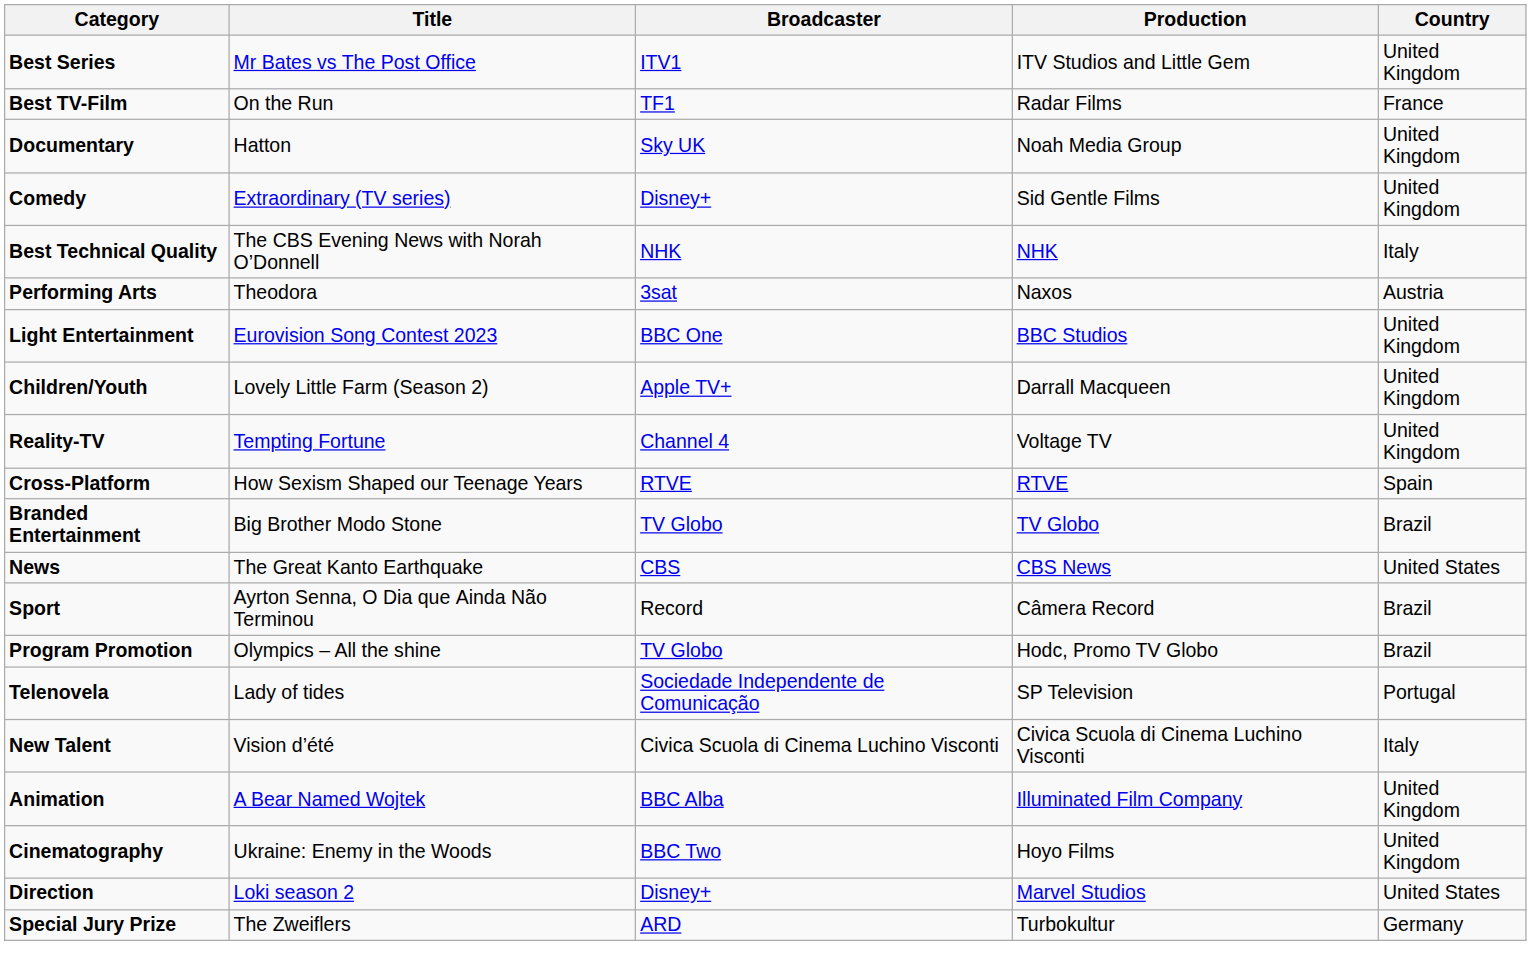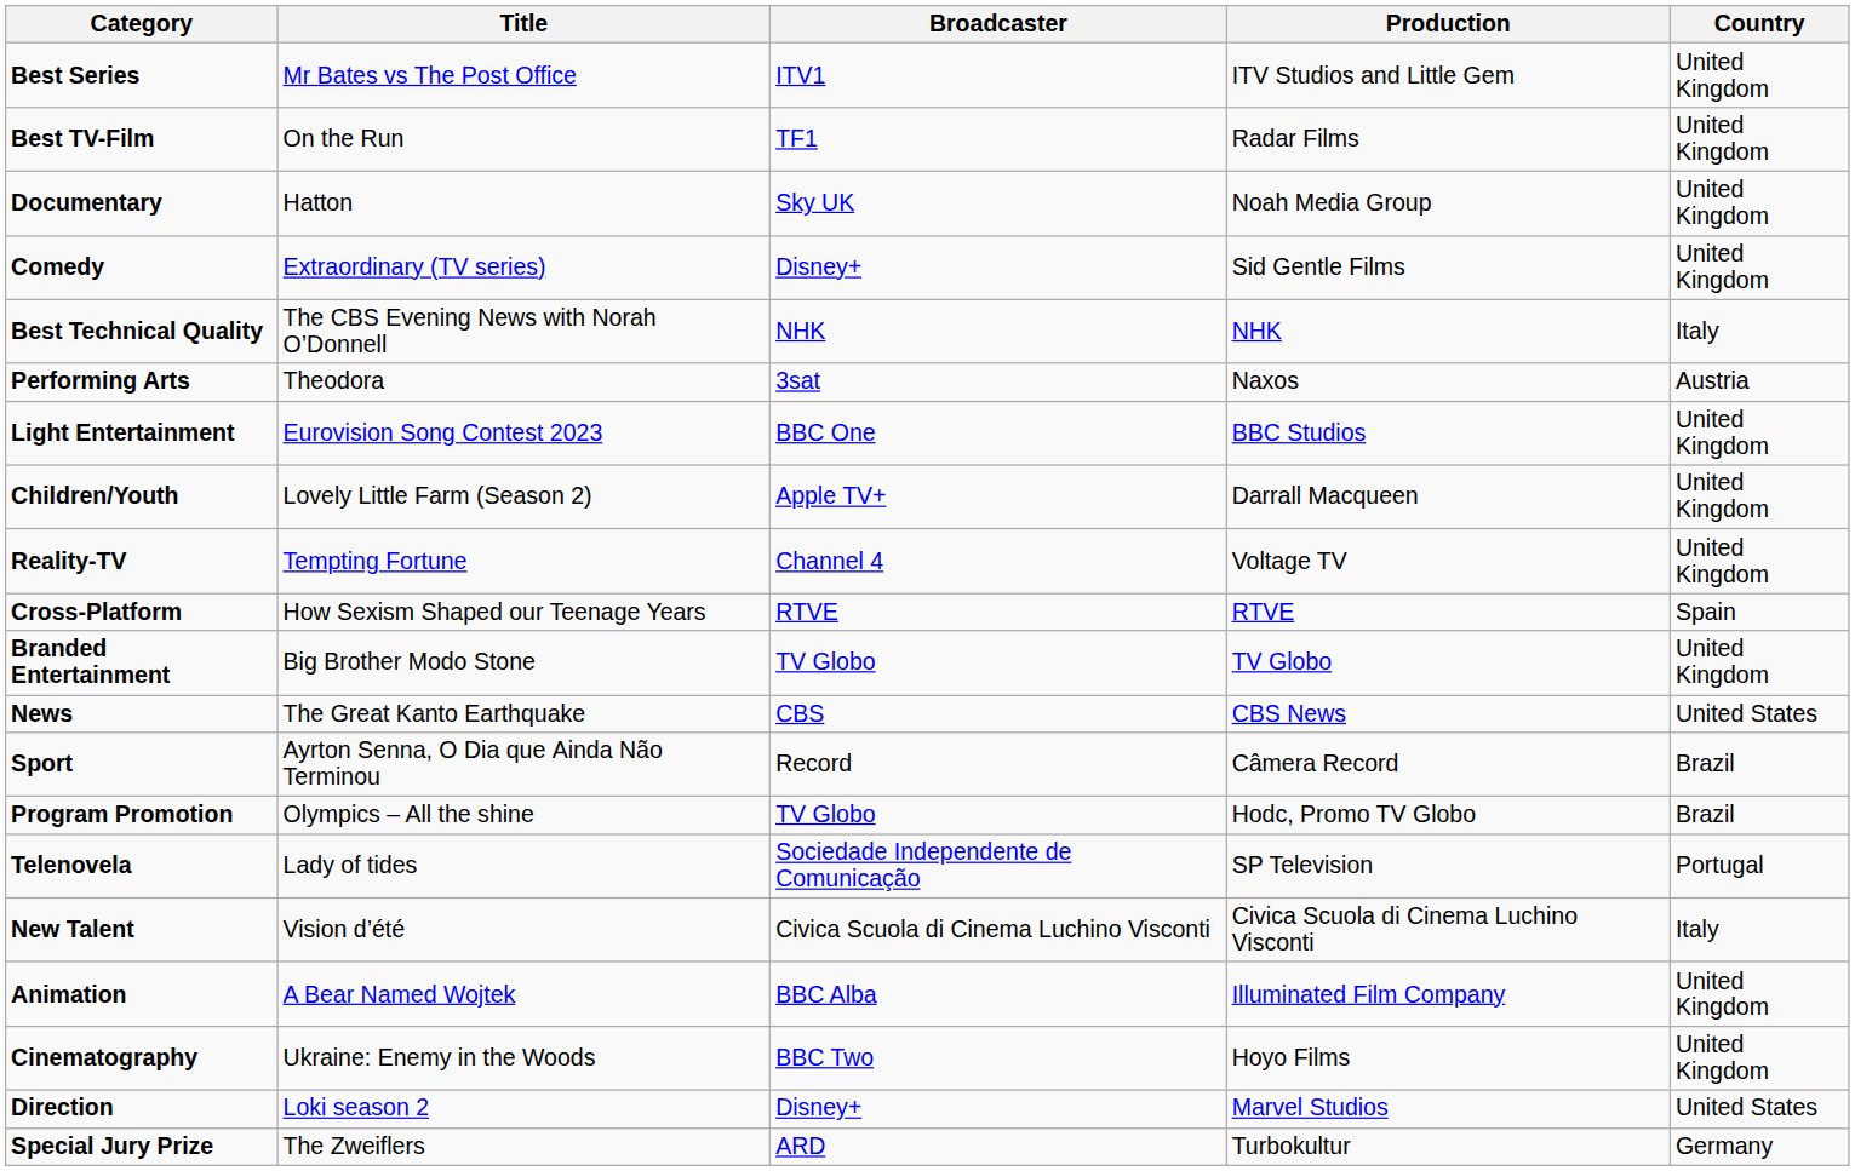Best TV-Film | Country: France -> United Kingdom
Branded Entertainment | Country: Brazil -> United Kingdom
